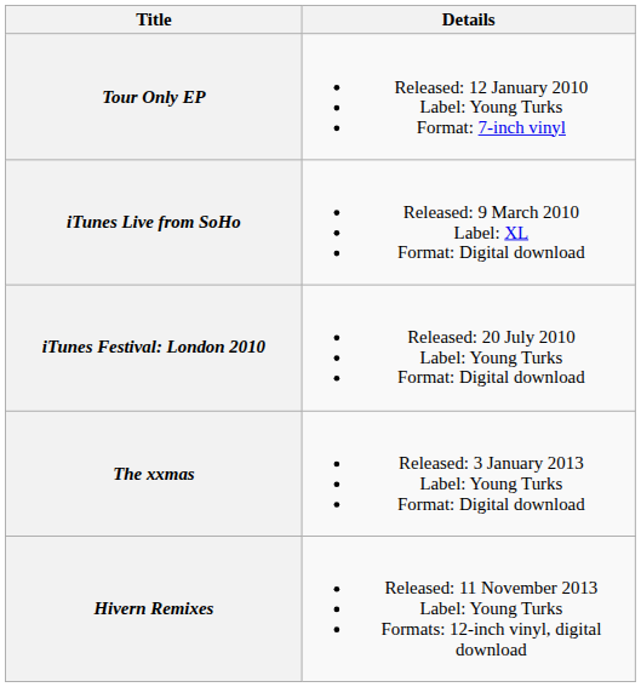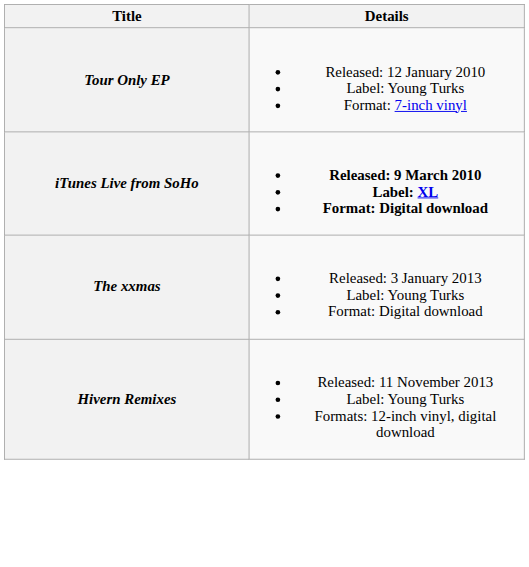iTunes Live from SoHo | Details: normal -> bold
- row: iTunes Festival: London 2010 | Released: 20 July 2010 Label: Young Turks Format: Digital download
